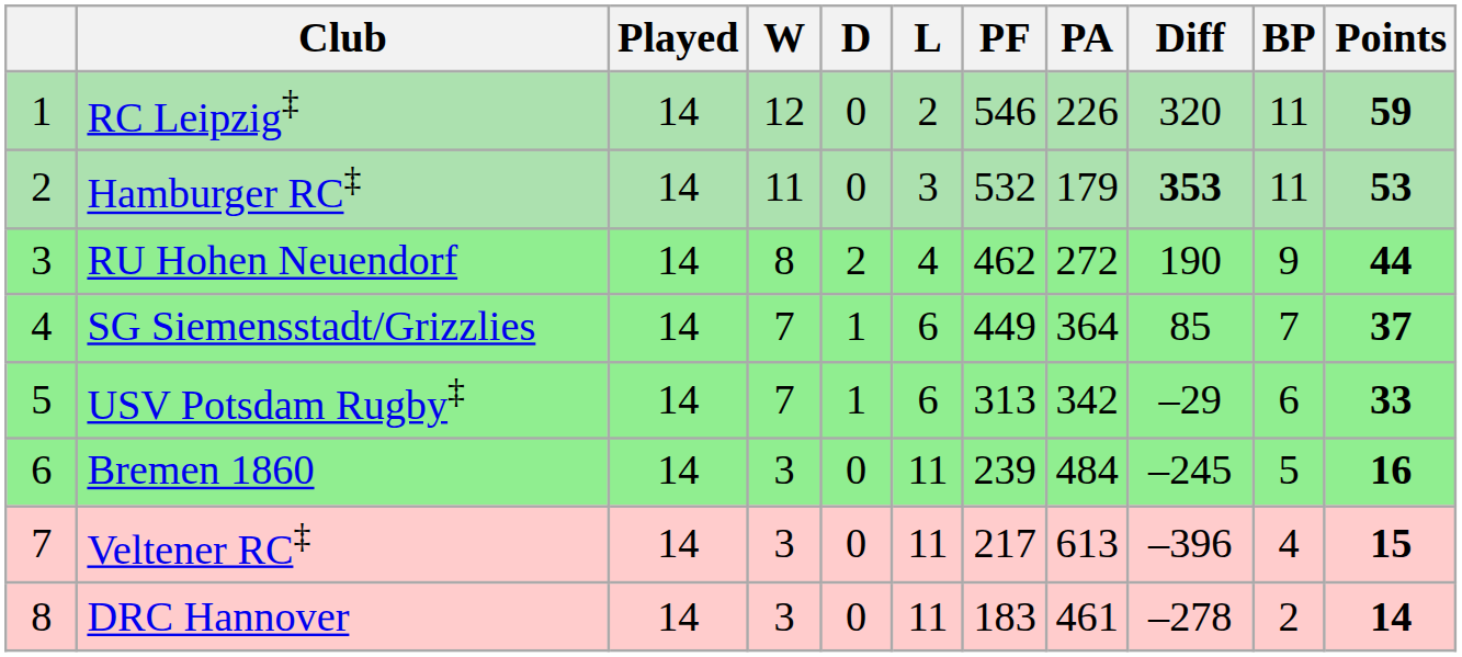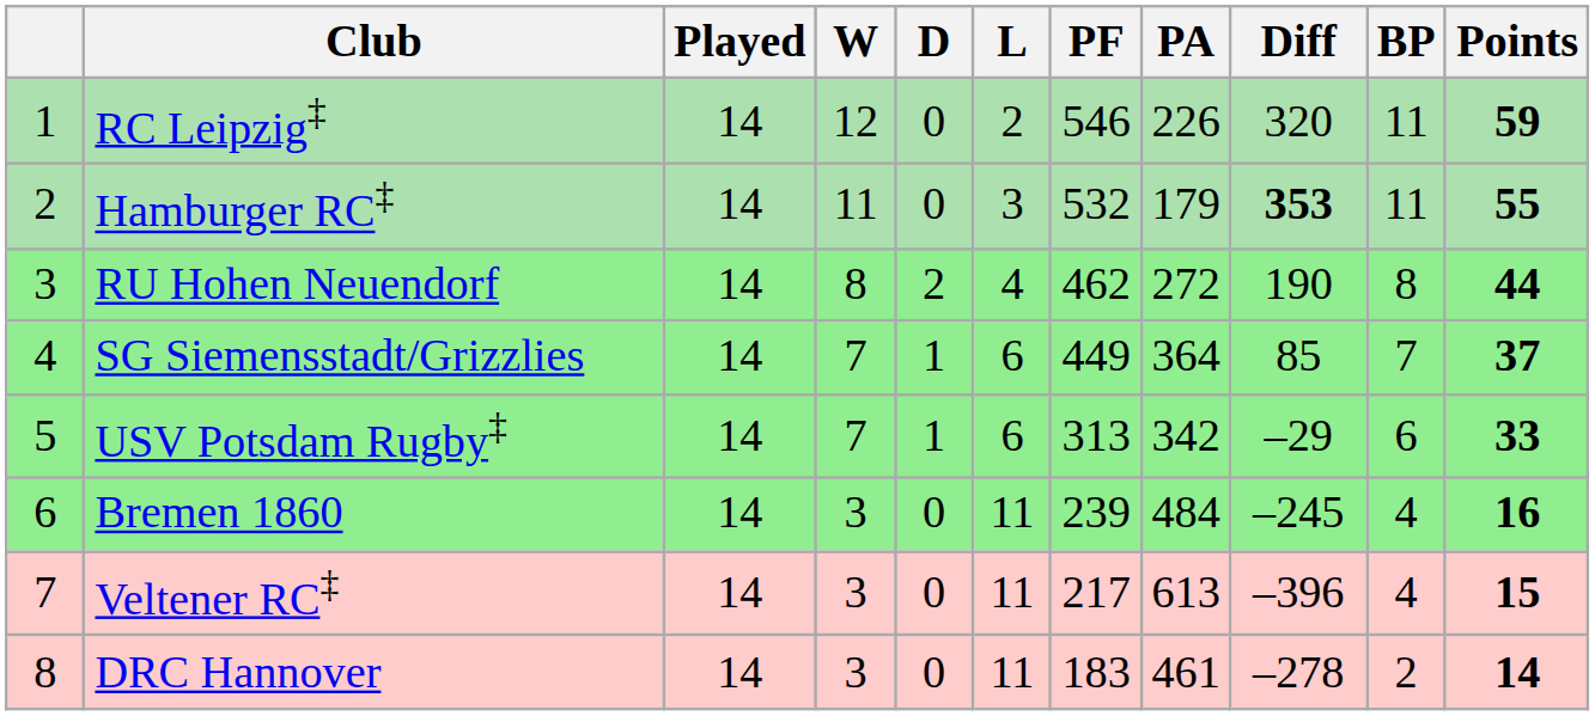Hamburger RC‡ | Points: 53 -> 55
RU Hohen Neuendorf | BP: 9 -> 8
Bremen 1860 | BP: 5 -> 4
